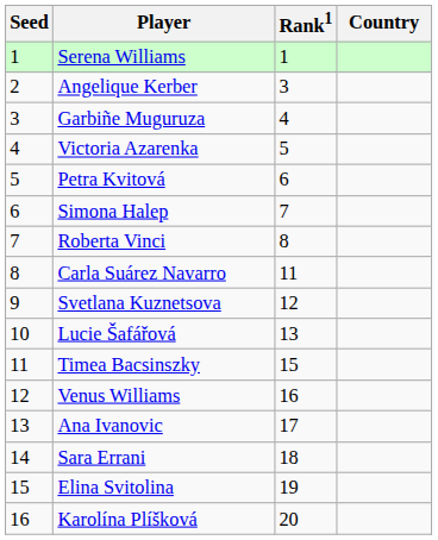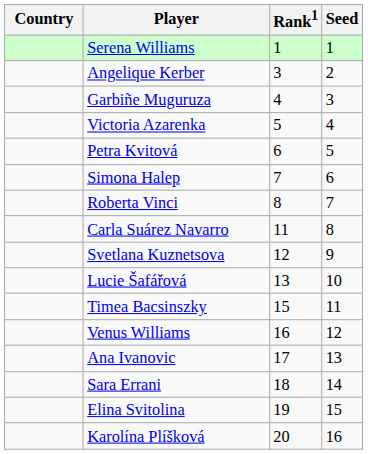columns swapped: Country <-> Seed
